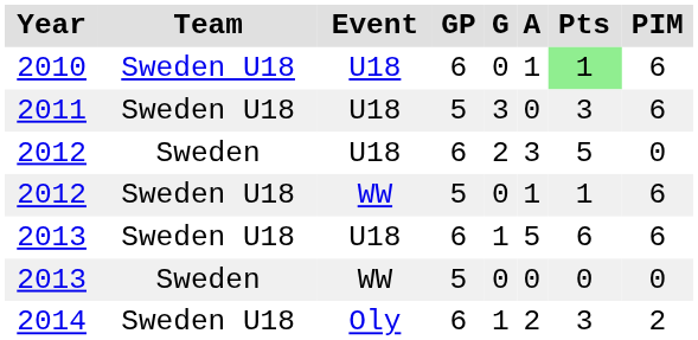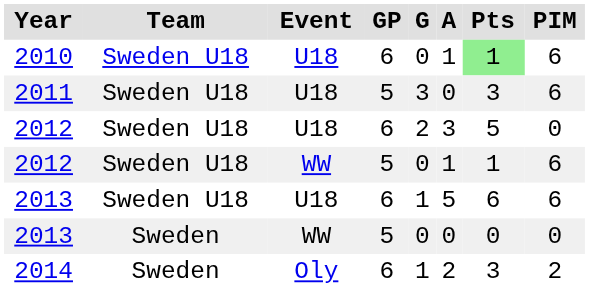2012 / U18 | Team: Sweden -> Sweden U18
2014 | Team: Sweden U18 -> Sweden
